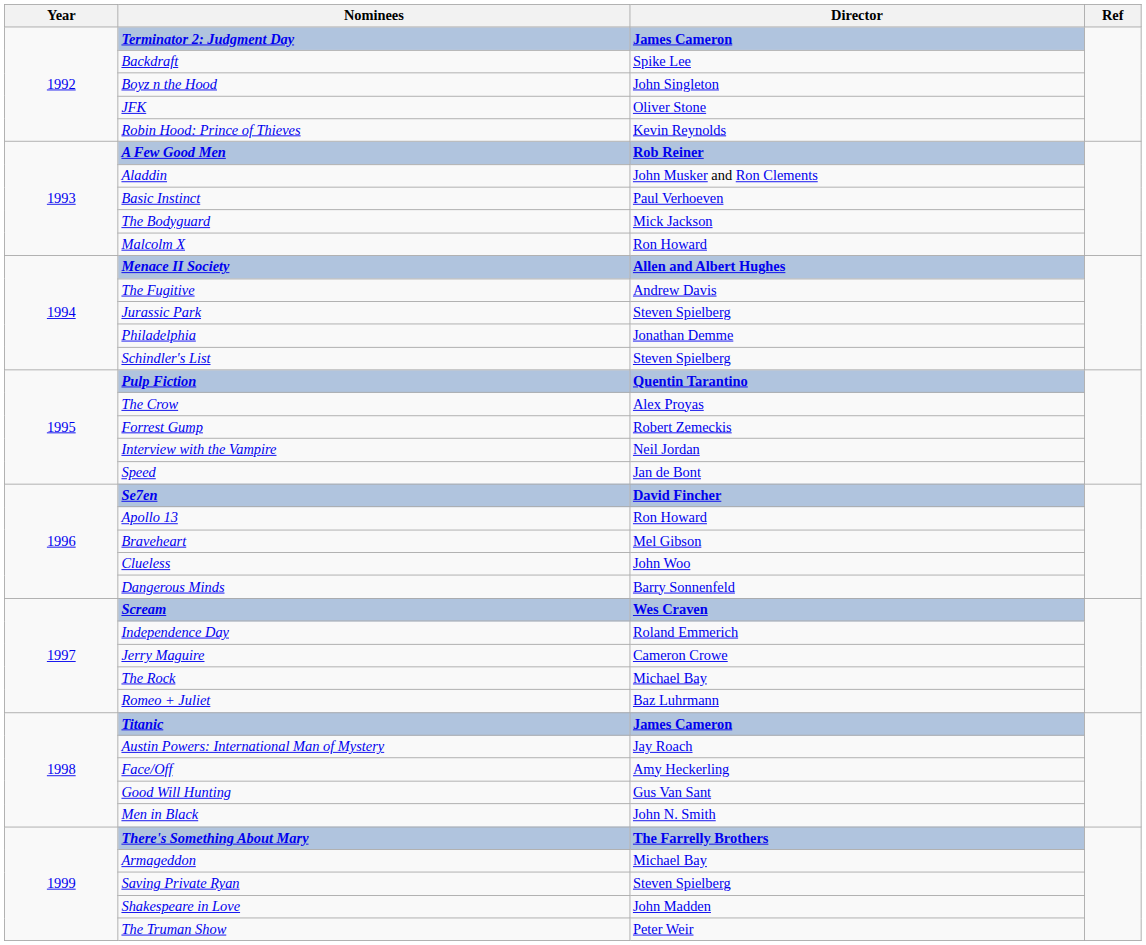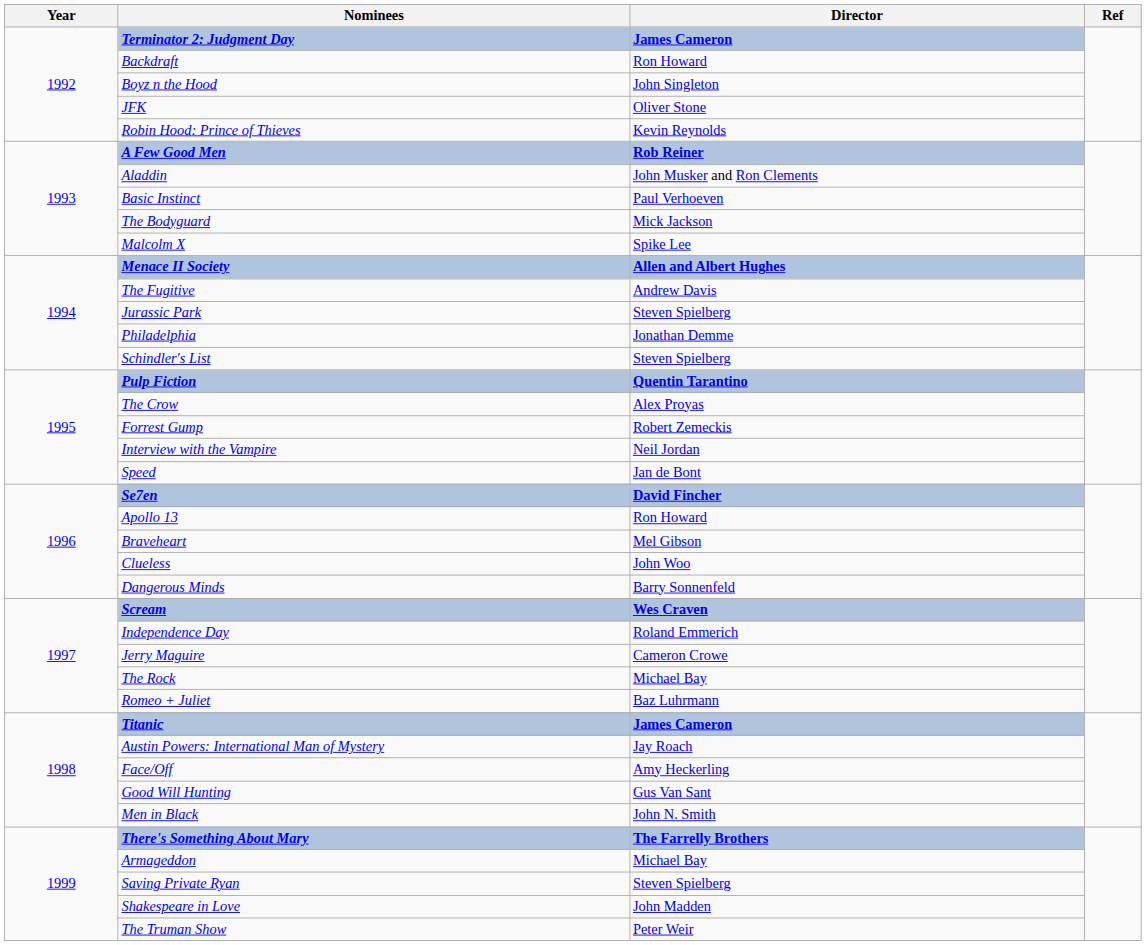Backdraft | Director: Spike Lee -> Ron Howard
Malcolm X | Director: Ron Howard -> Spike Lee
